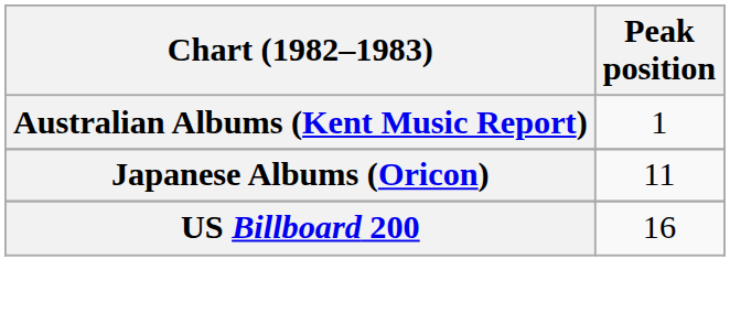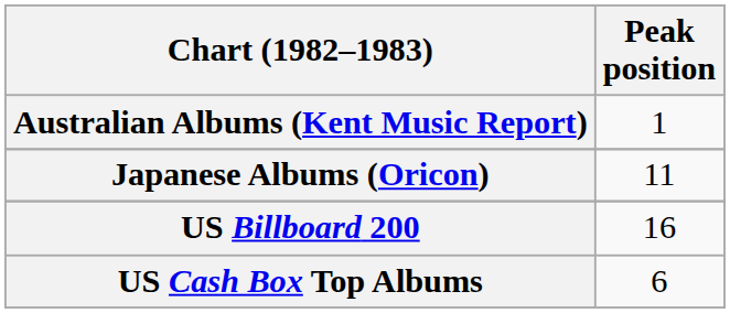+ row: US Cash Box Top Albums | 6
